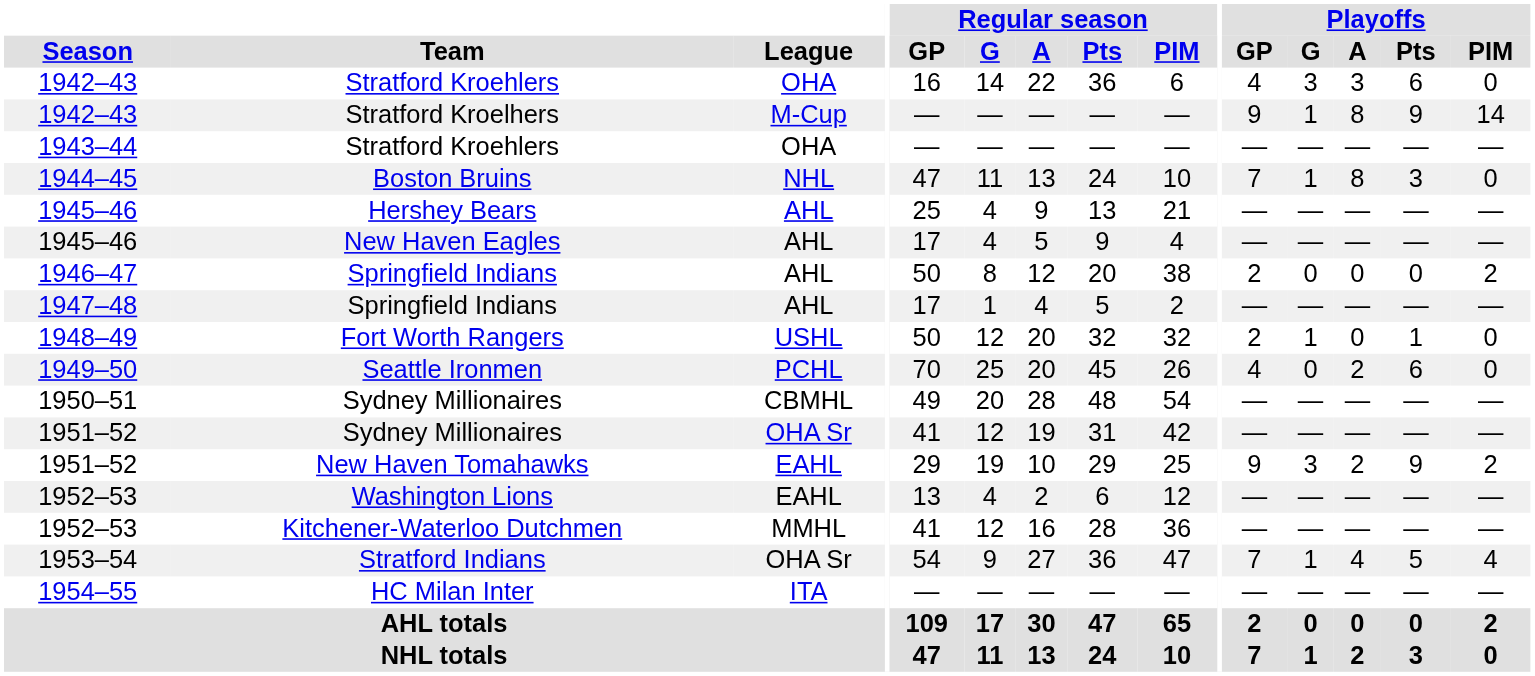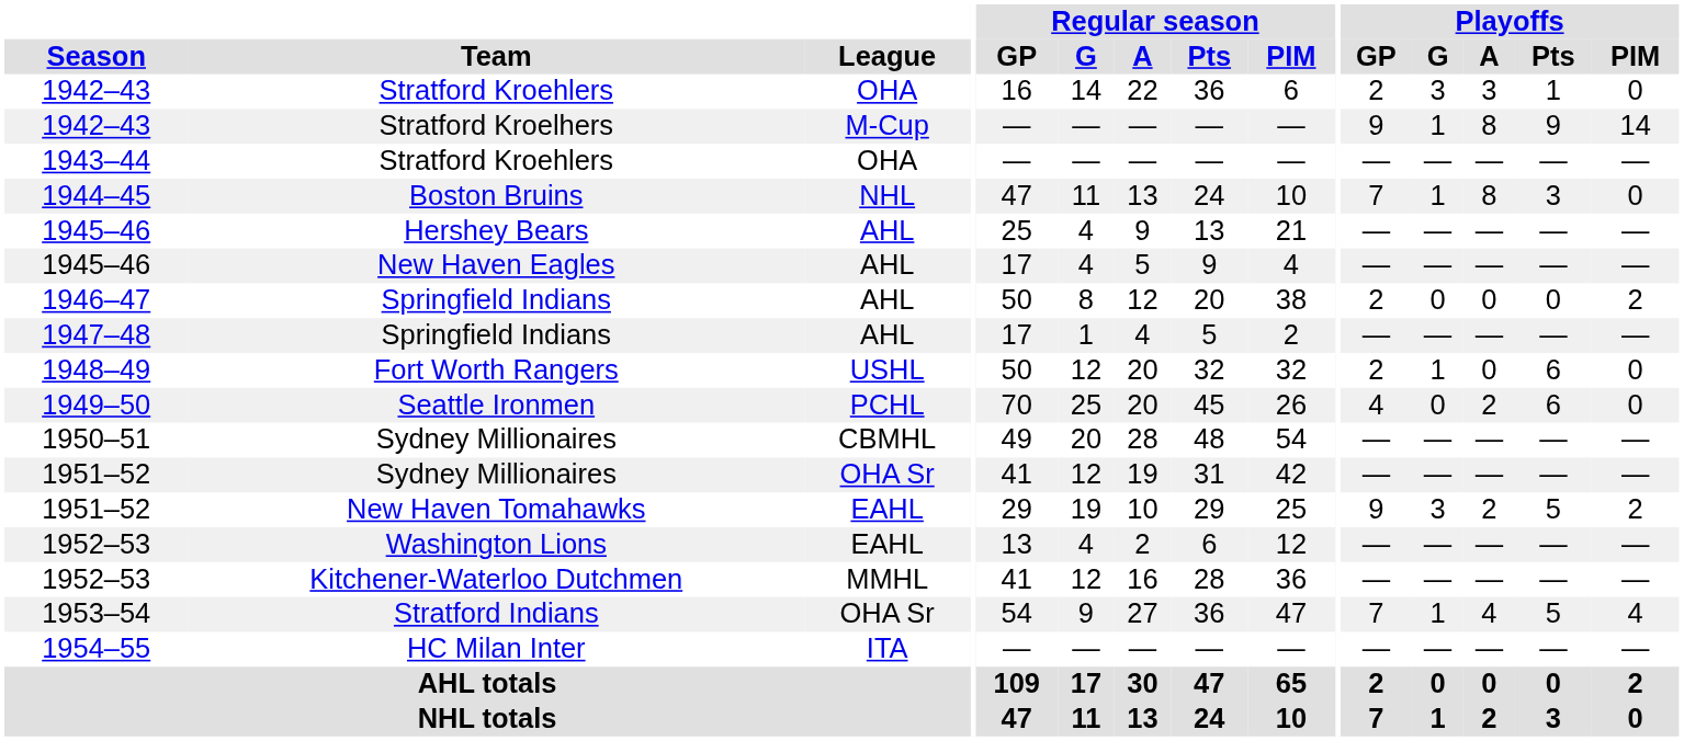1942–43 / Stratford Kroehlers | Playoffs / GP: 4 -> 2
1942–43 / Stratford Kroehlers | Playoffs / Pts: 6 -> 1
Fort Worth Rangers | Playoffs / Pts: 1 -> 6
New Haven Tomahawks | Playoffs / Pts: 9 -> 5
